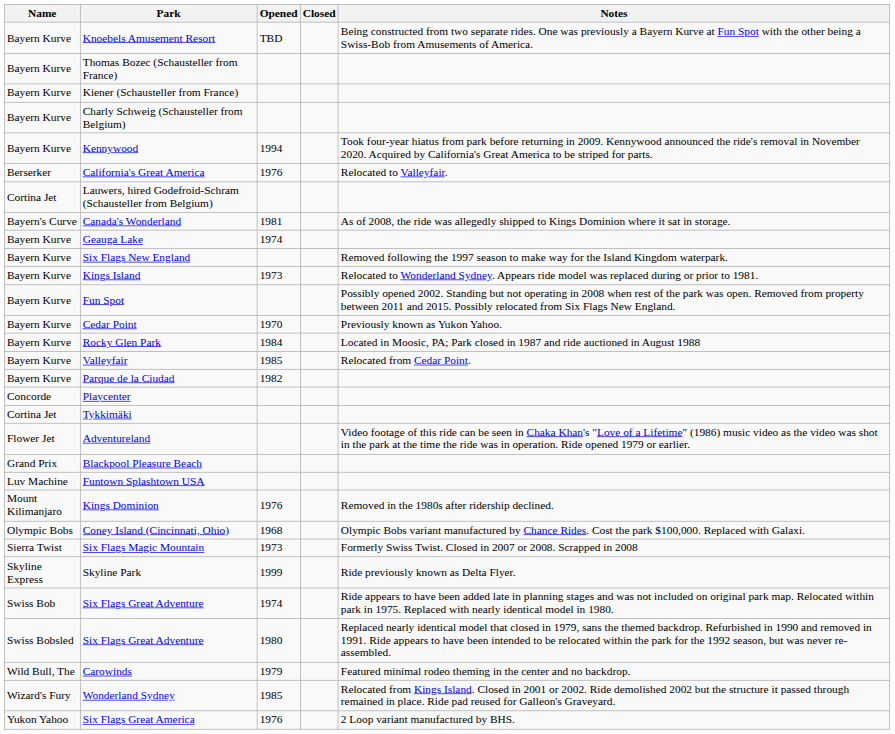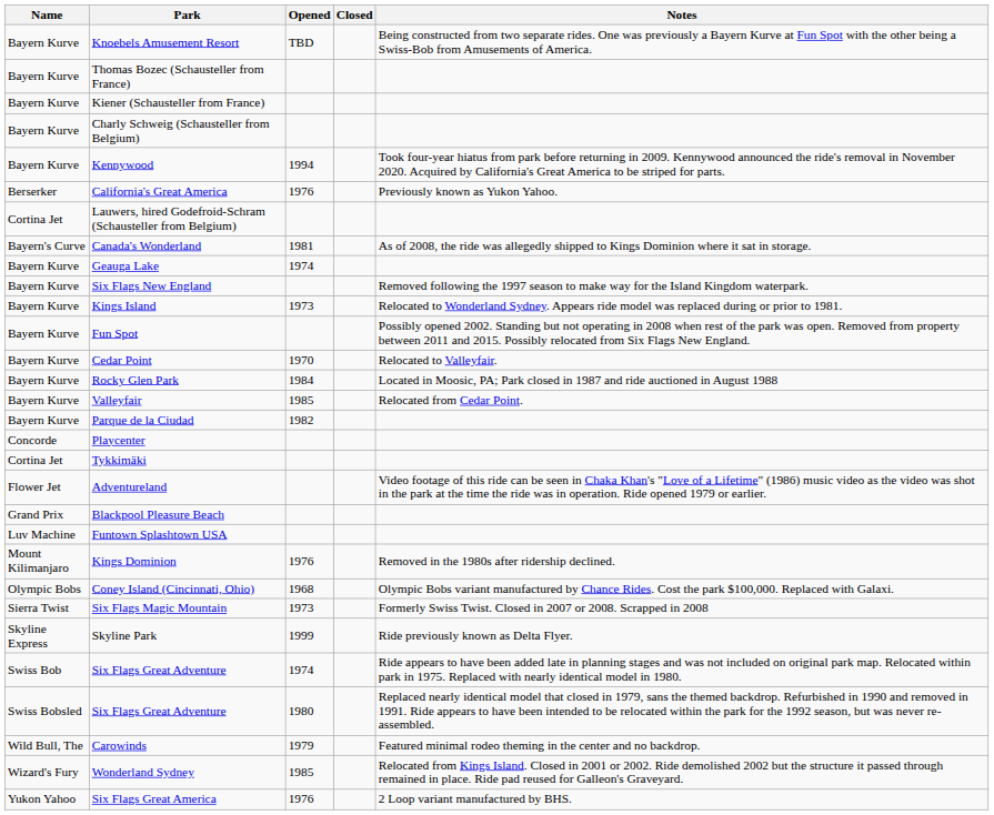California's Great America | Notes: Relocated to Valleyfair. -> Previously known as Yukon Yahoo.
Cedar Point | Notes: Previously known as Yukon Yahoo. -> Relocated to Valleyfair.
